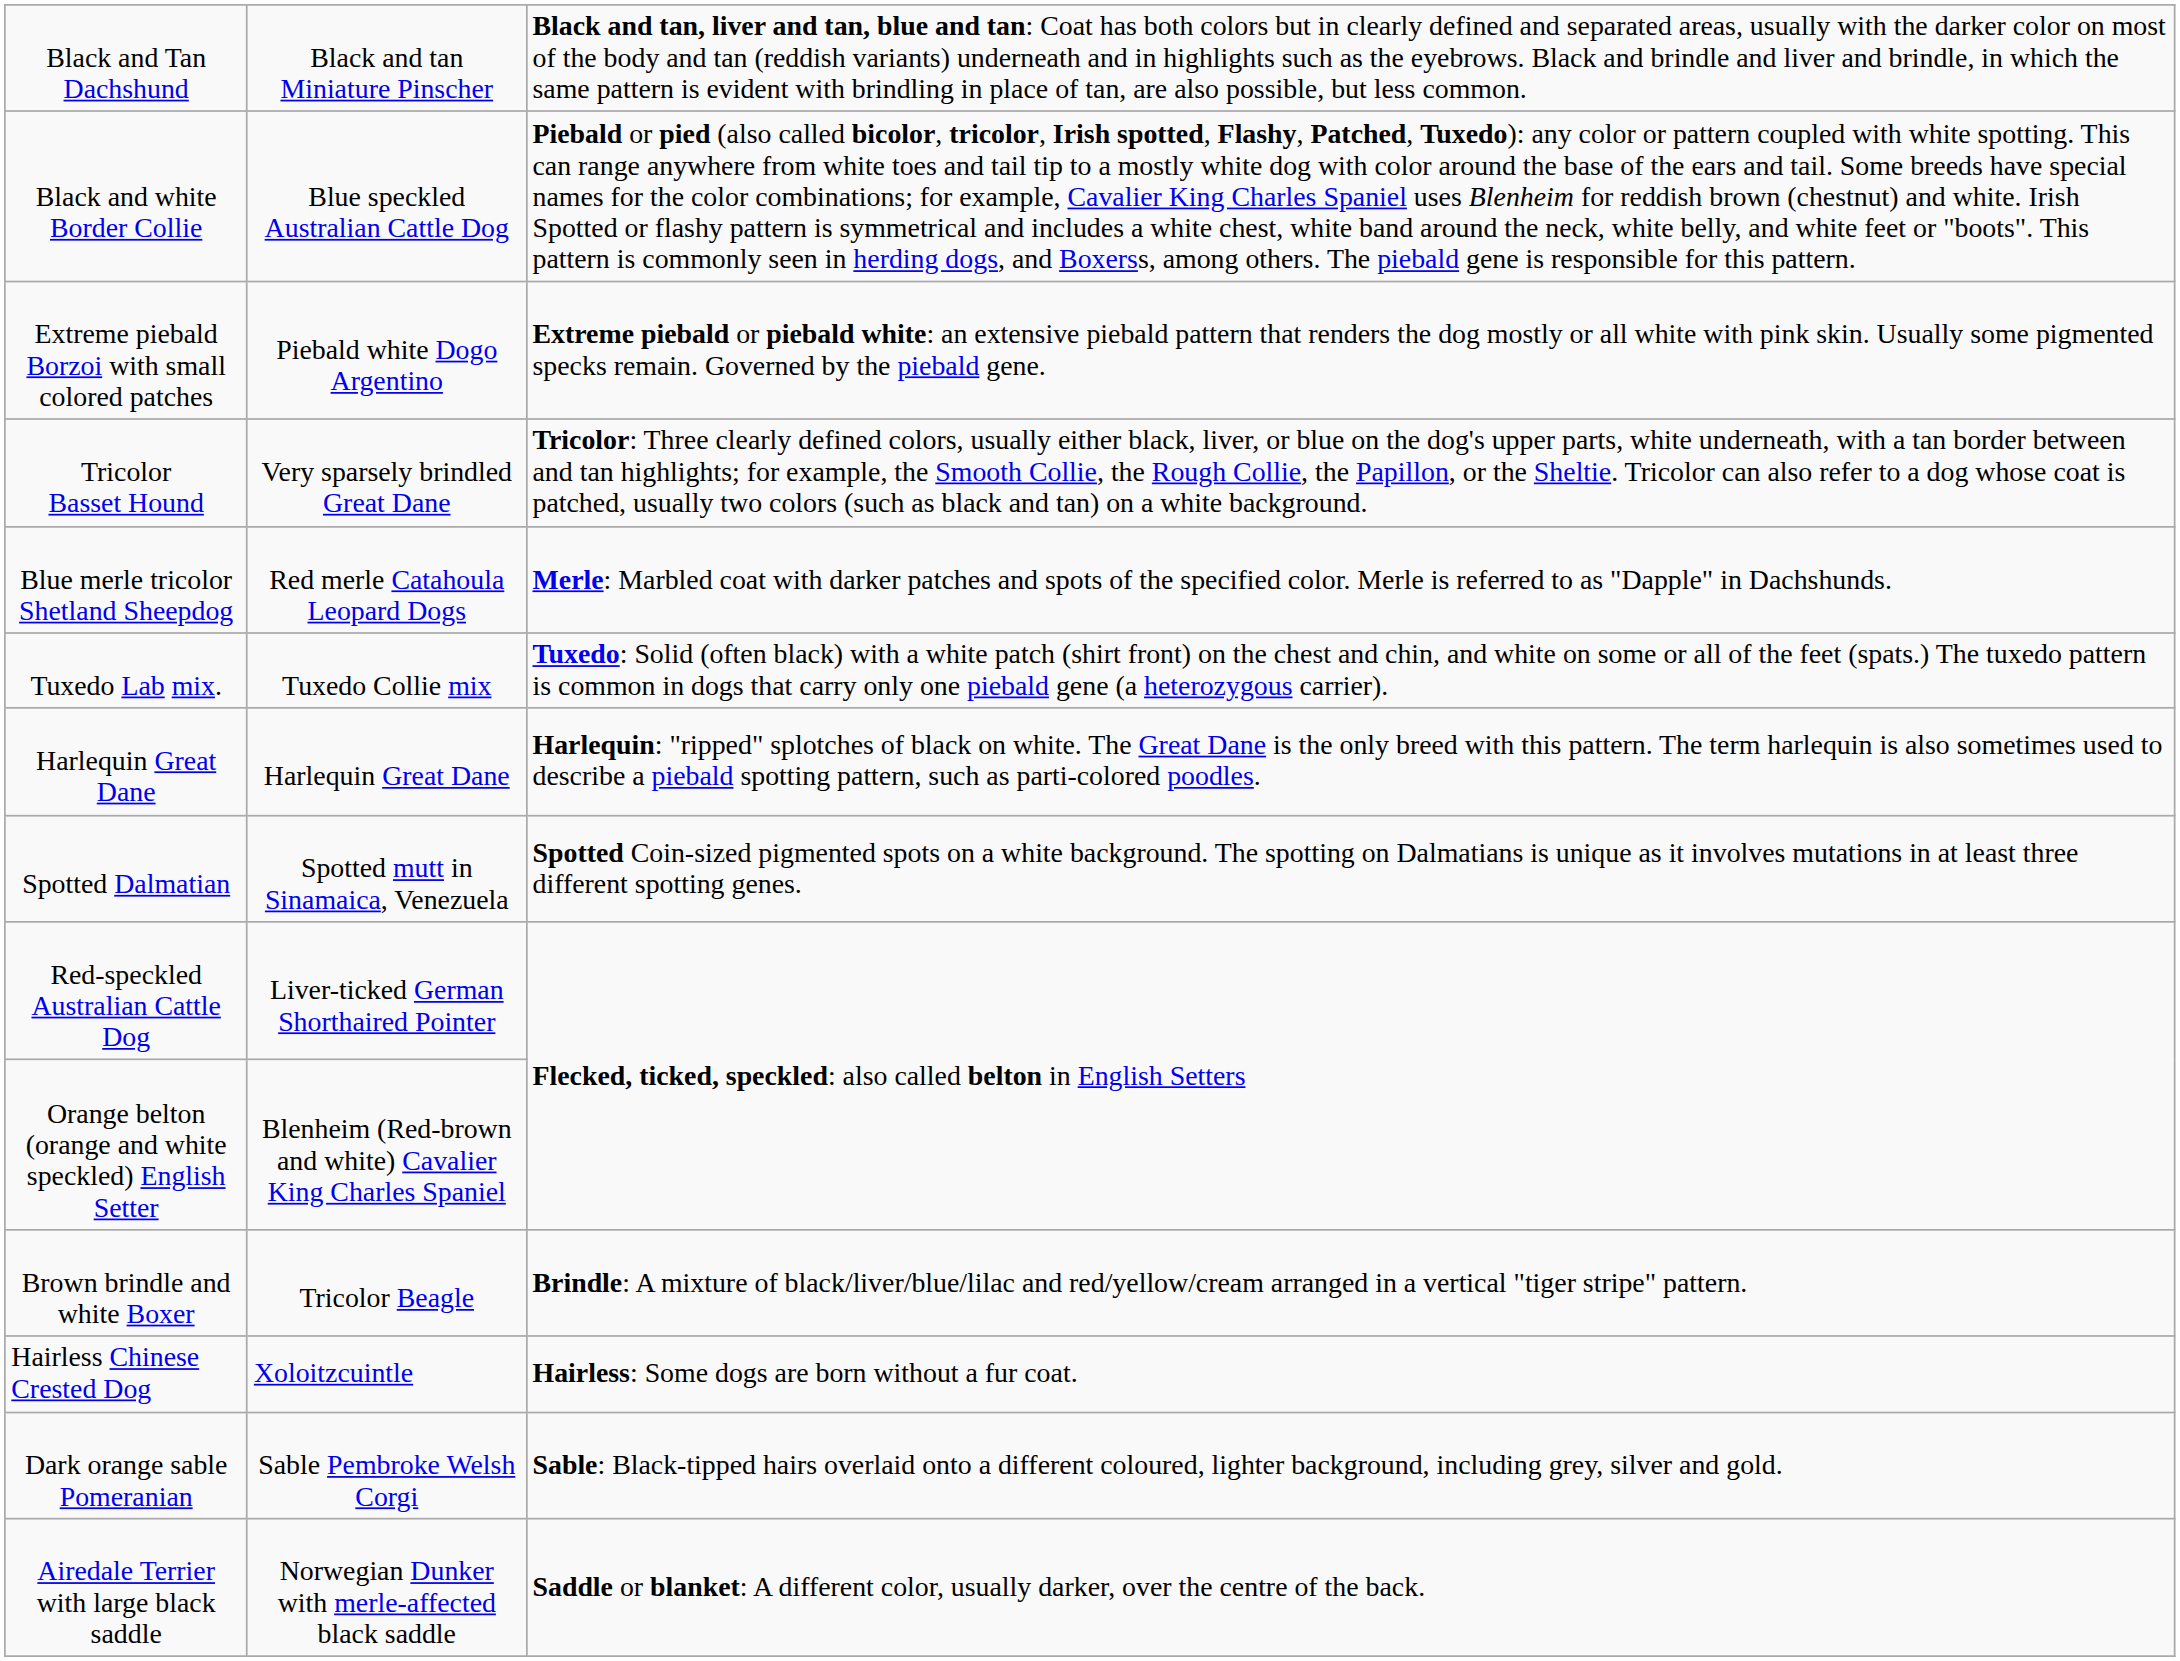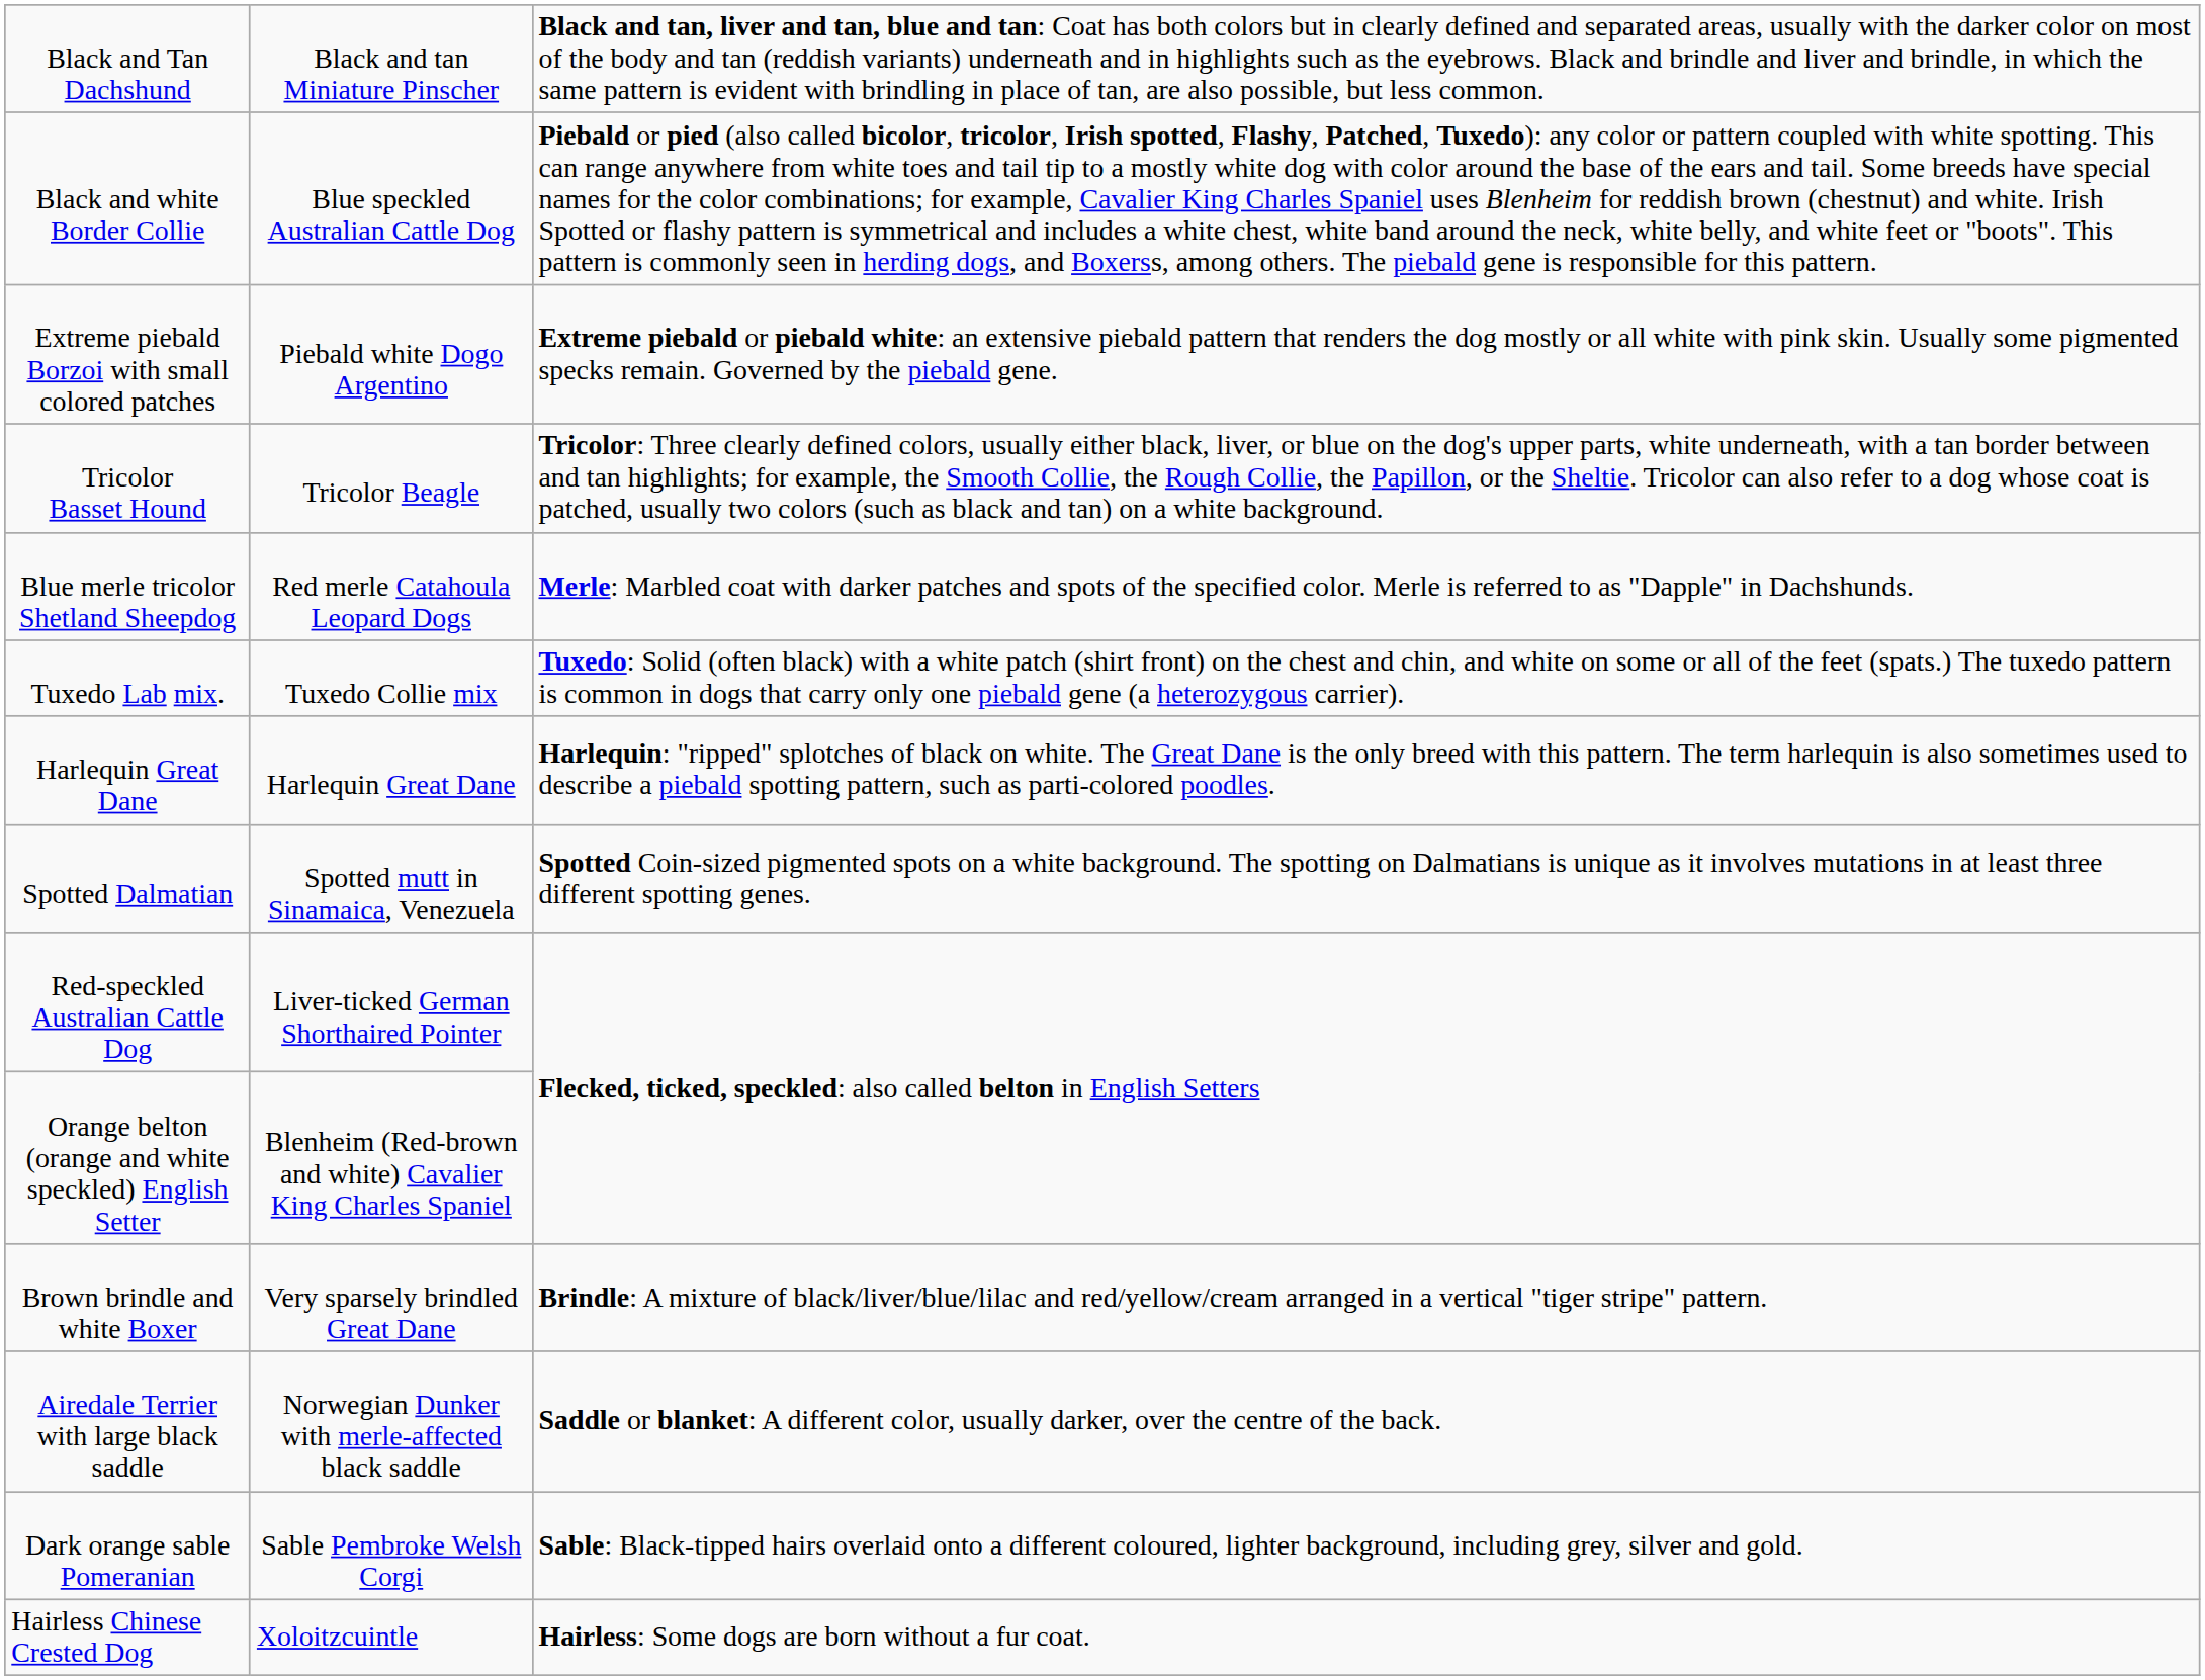Tricolor Basset Hound | column 2: Very sparsely brindled Great Dane -> Tricolor Beagle
Brown brindle and white Boxer | column 2: Tricolor Beagle -> Very sparsely brindled Great Dane
rows swapped: Airedale Terrier with large black saddle <-> Hairless Chinese Crested Dog
